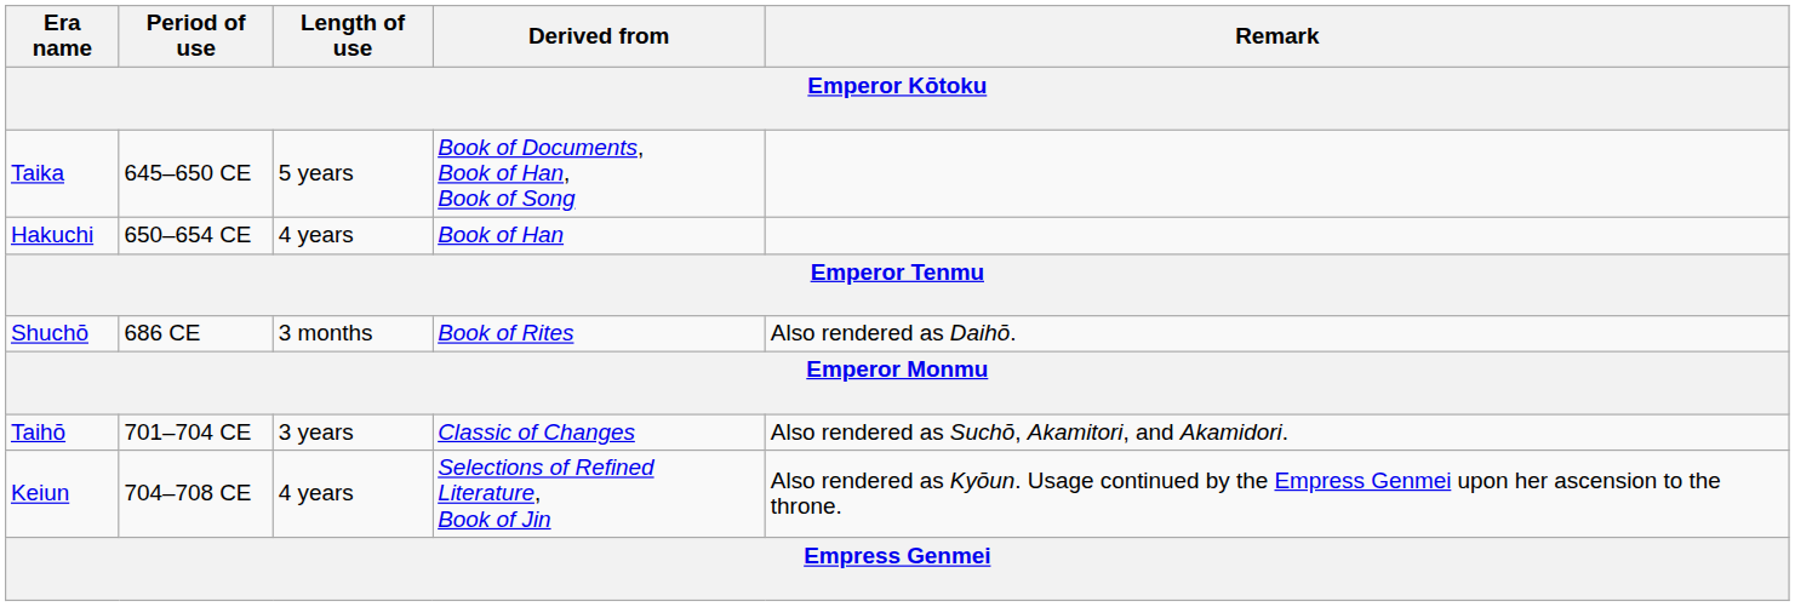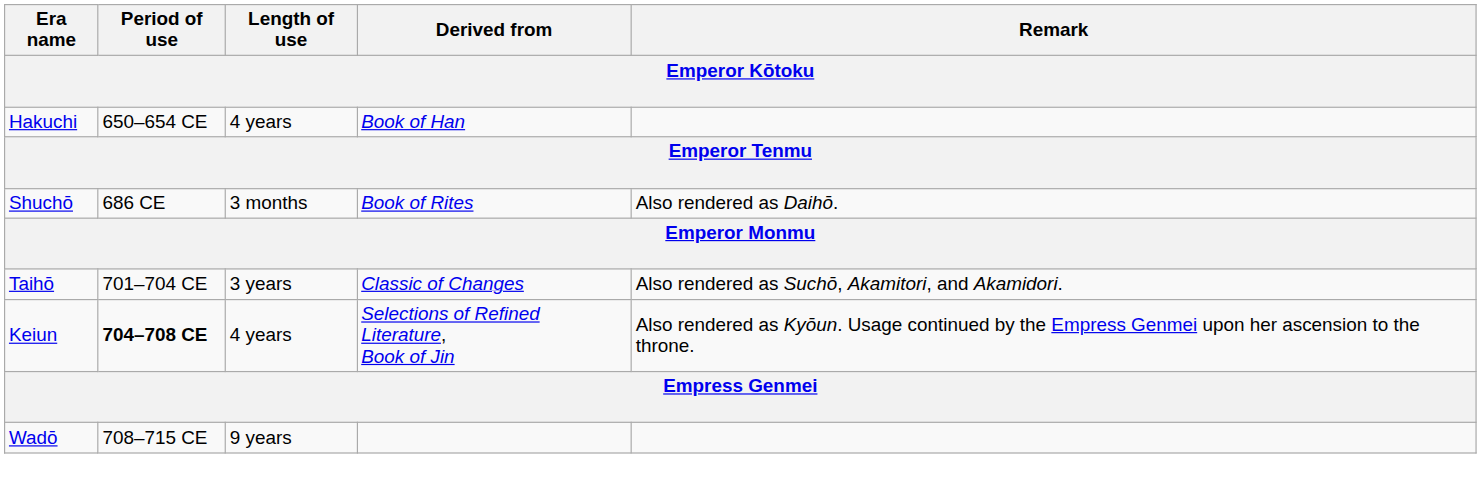- row: Taika | 645–650 CE | 5 years | Book of Documents, Book of Han, Book of Song
Keiun | Period of use: normal -> bold
+ row: Wadō | 708–715 CE | 9 years
